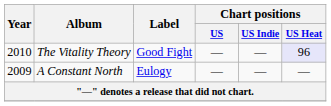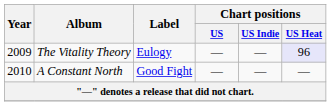The Vitality Theory | Year: 2010 -> 2009
The Vitality Theory | Label: Good Fight -> Eulogy
A Constant North | Year: 2009 -> 2010
A Constant North | Label: Eulogy -> Good Fight
